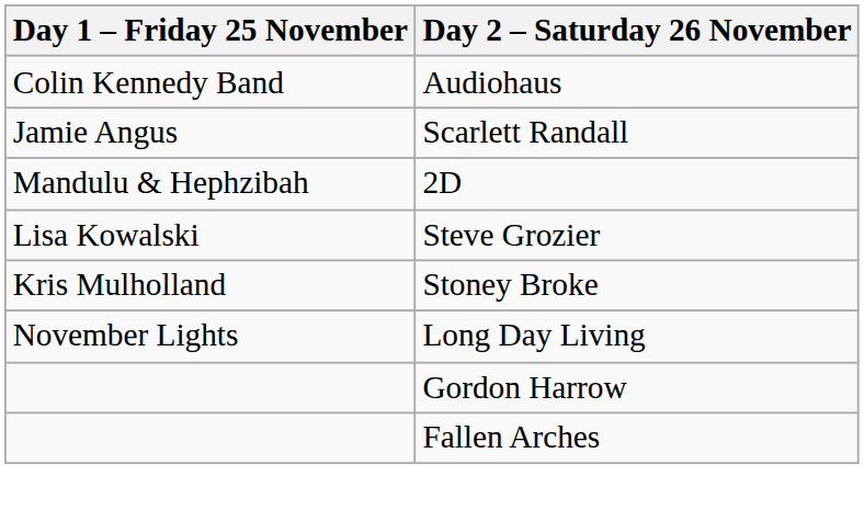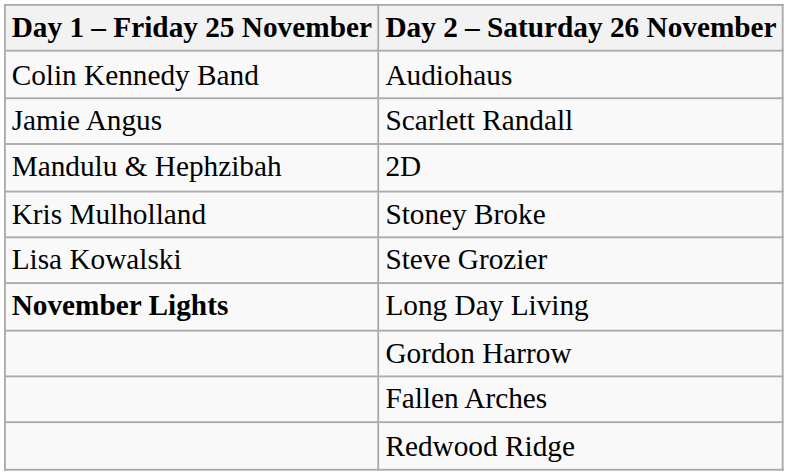rows swapped: Stoney Broke <-> Steve Grozier
Long Day Living | Day 1 – Friday 25 November: normal -> bold
+ row: Redwood Ridge
